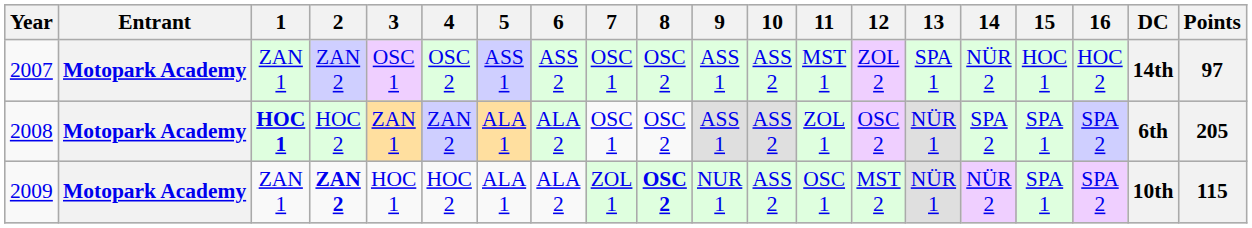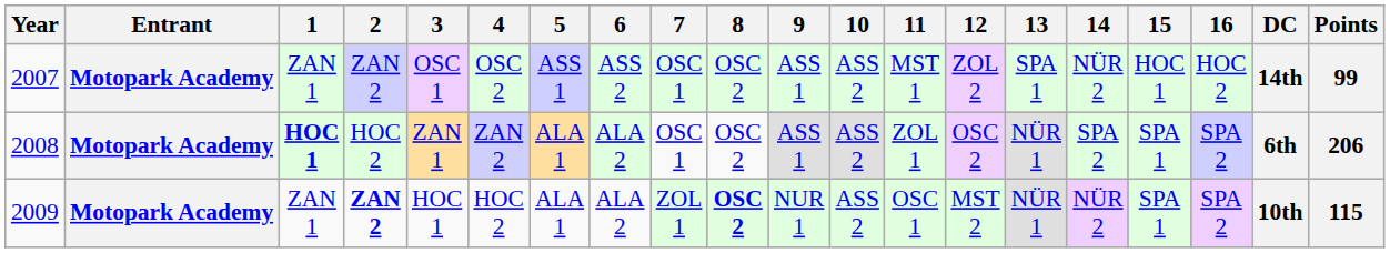2007 | Points: 97 -> 99
2008 | Points: 205 -> 206
